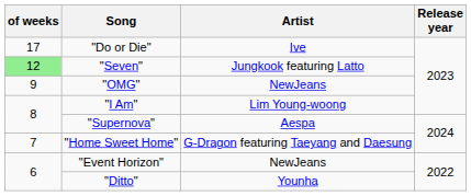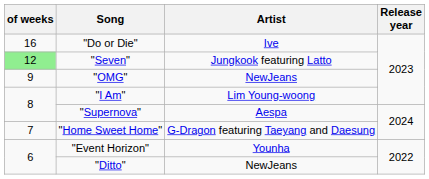"Do or Die" | of weeks: 17 -> 16
"Event Horizon" | Artist: NewJeans -> Younha
"Ditto" | Artist: Younha -> NewJeans
